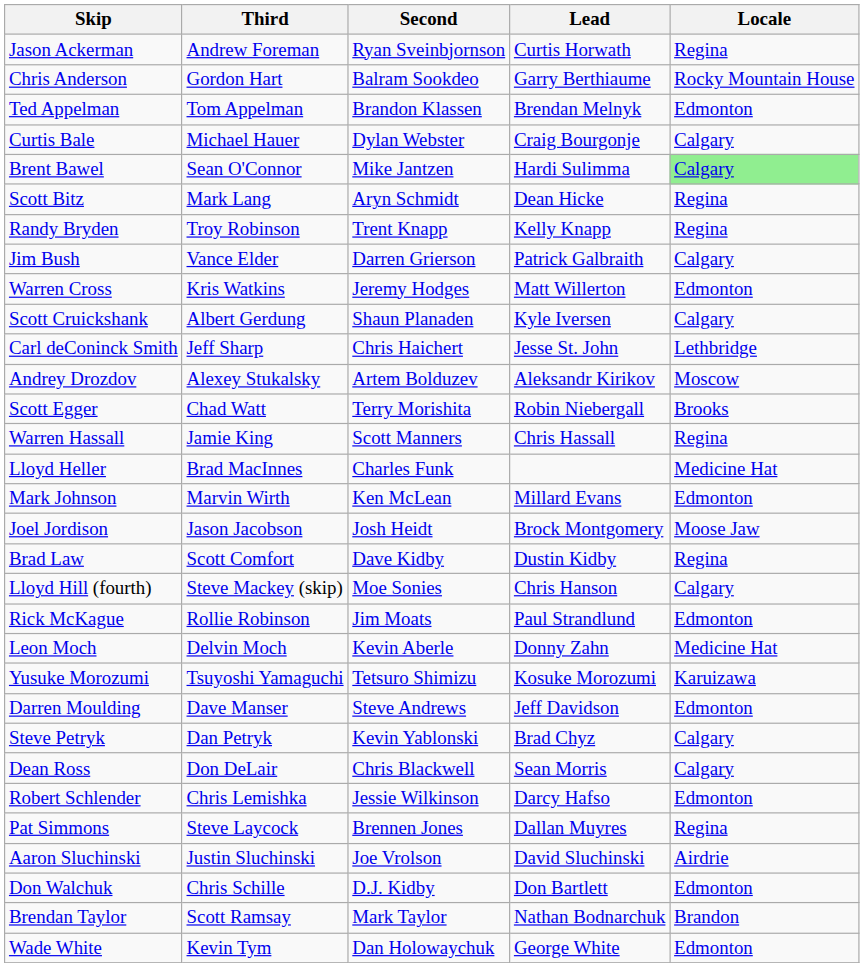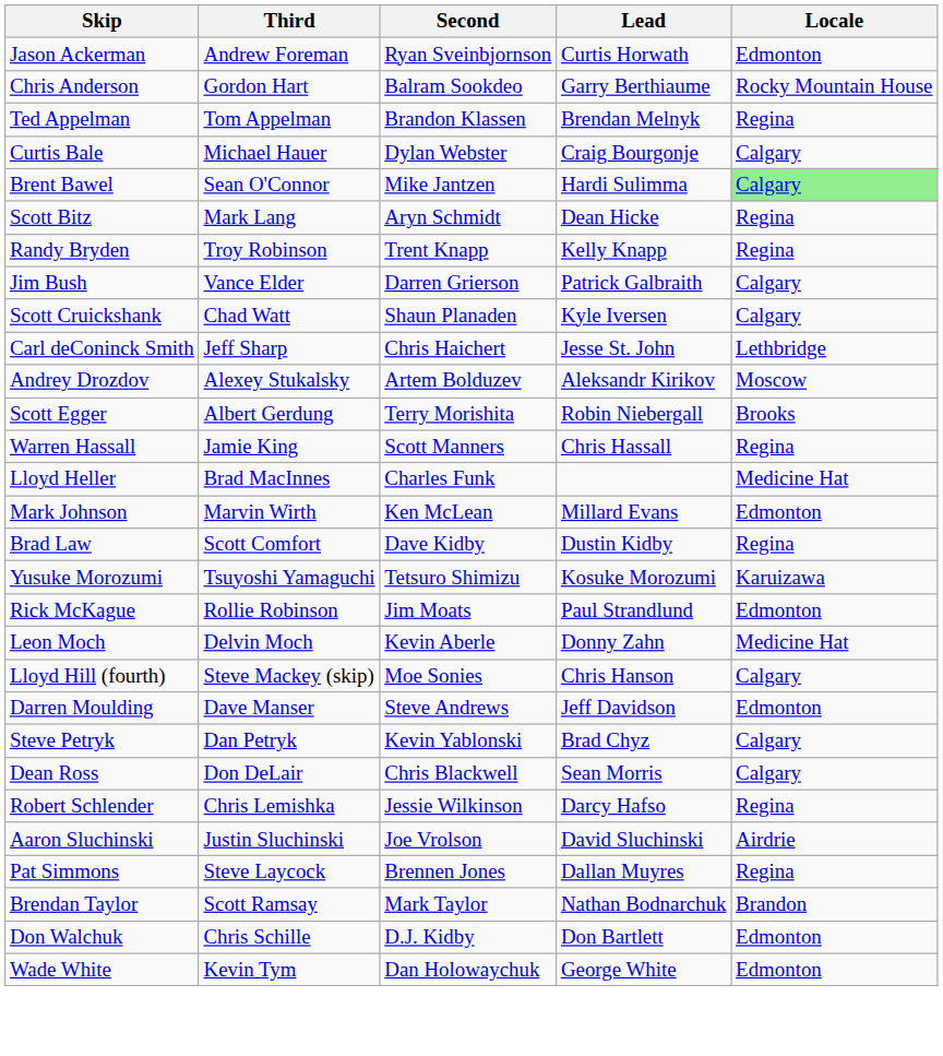Jason Ackerman | Locale: Regina -> Edmonton
Ted Appelman | Locale: Edmonton -> Regina
- row: Warren Cross | Kris Watkins | Jeremy Hodges | Matt Willerton | Edmonton
Scott Cruickshank | Third: Albert Gerdung -> Chad Watt
Scott Egger | Third: Chad Watt -> Albert Gerdung
- row: Joel Jordison | Jason Jacobson | Josh Heidt | Brock Montgomery | Moose Jaw
rows swapped: Lloyd Hill (fourth) <-> Yusuke Morozumi
Robert Schlender | Locale: Edmonton -> Regina
rows swapped: Pat Simmons <-> Aaron Sluchinski
rows swapped: Brendan Taylor <-> Don Walchuk
